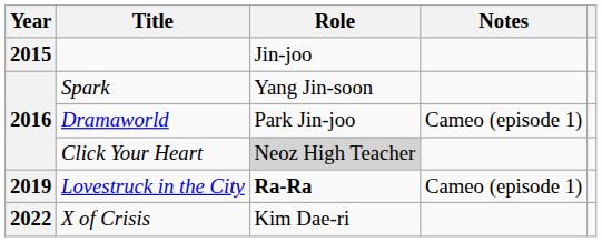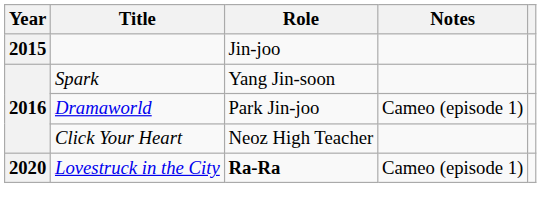Click Your Heart | Role: lightgrey background -> no background
Lovestruck in the City | Year: 2019 -> 2020
- row: 2022 | X of Crisis | Kim Dae-ri
